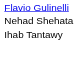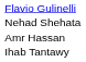+ row: Amr Hassan
